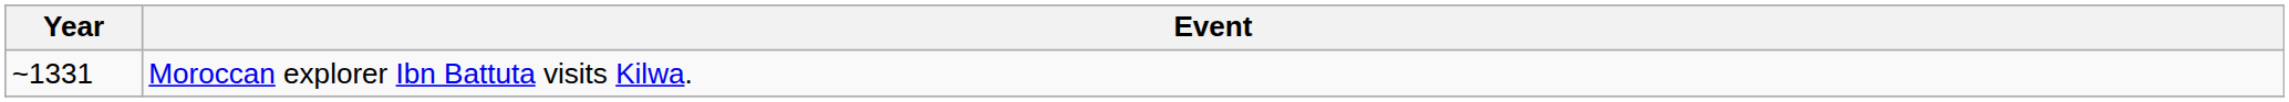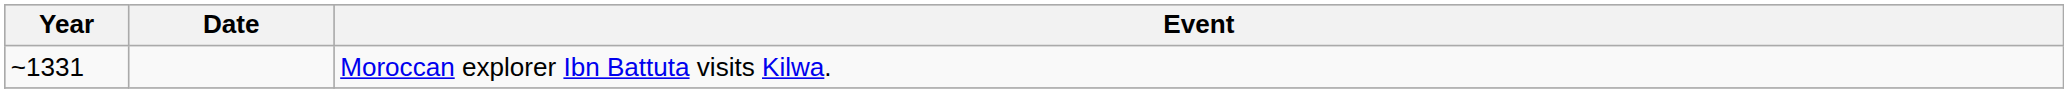+ column: Date
